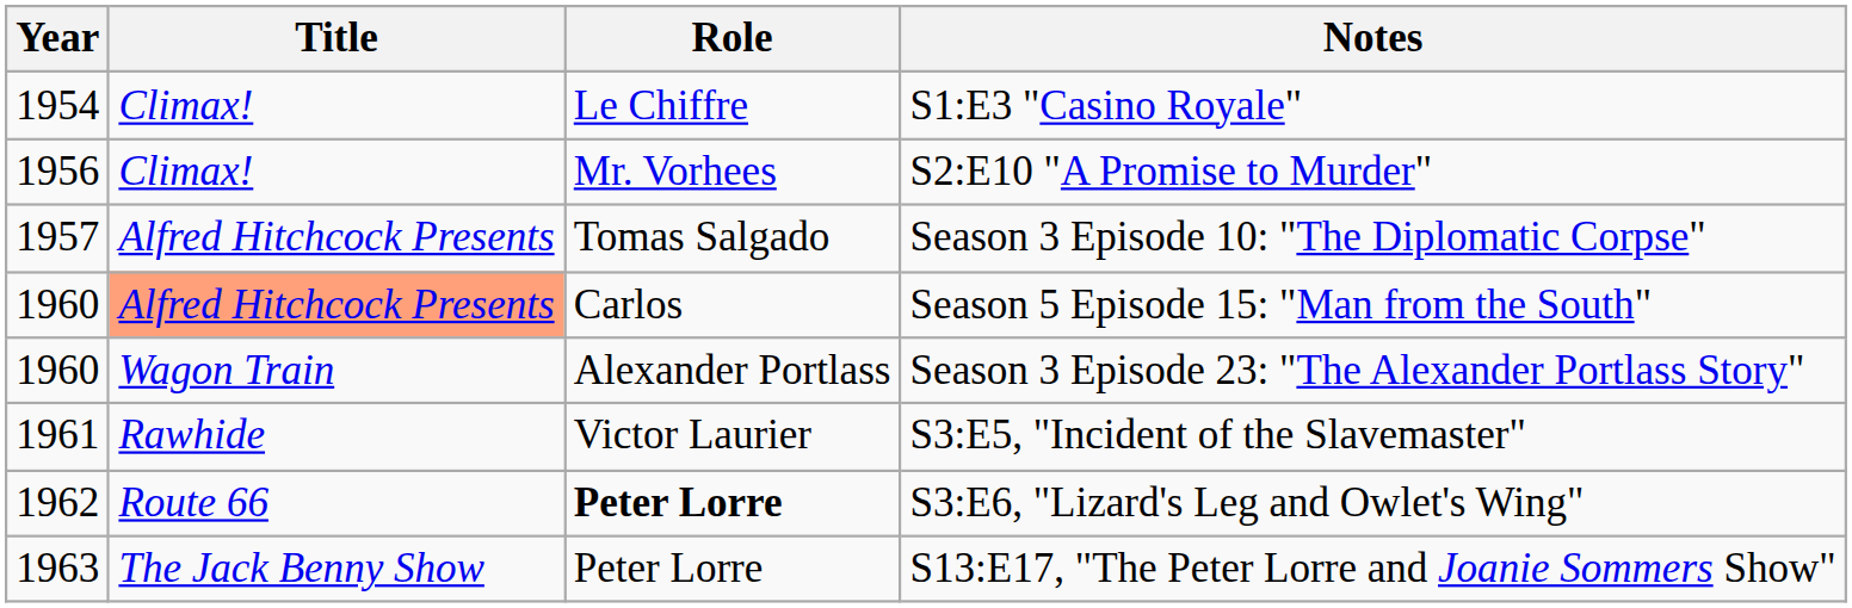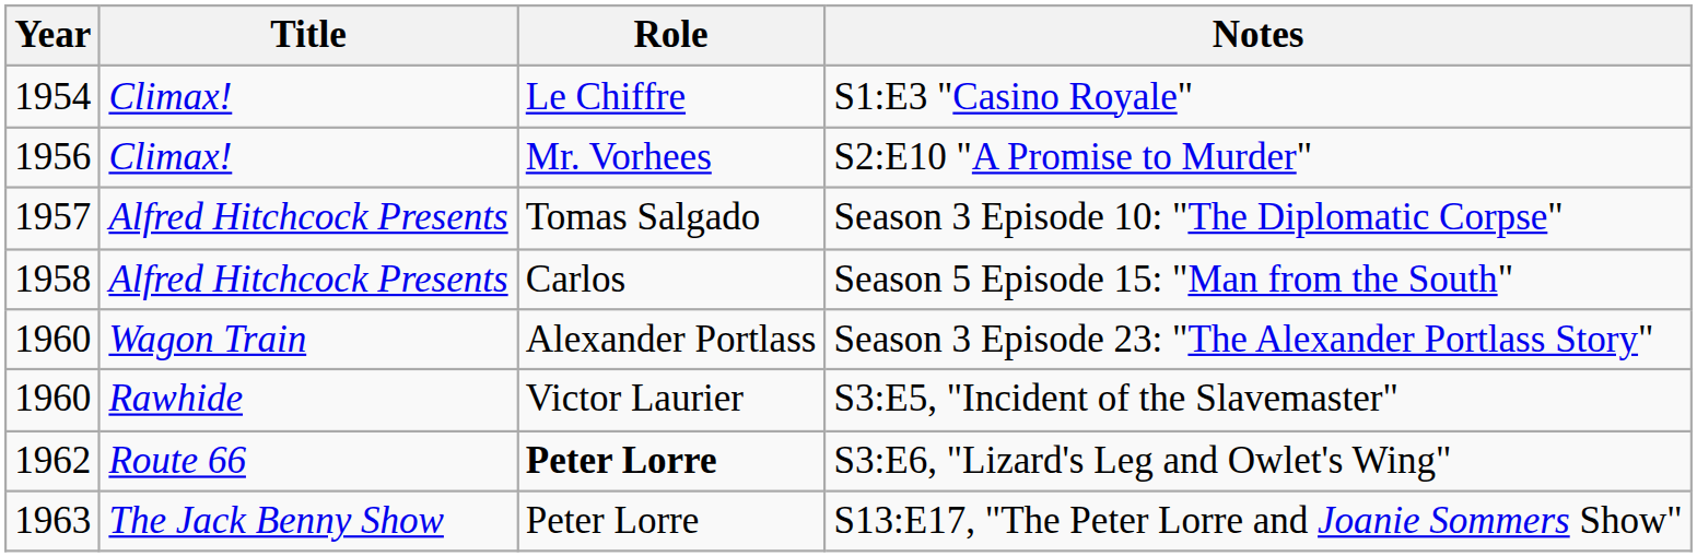Season 5 Episode 15: "Man from the South" | Year: 1960 -> 1958
Season 5 Episode 15: "Man from the South" | Title: lightsalmon background -> no background
S3:E5, "Incident of the Slavemaster" | Year: 1961 -> 1960
